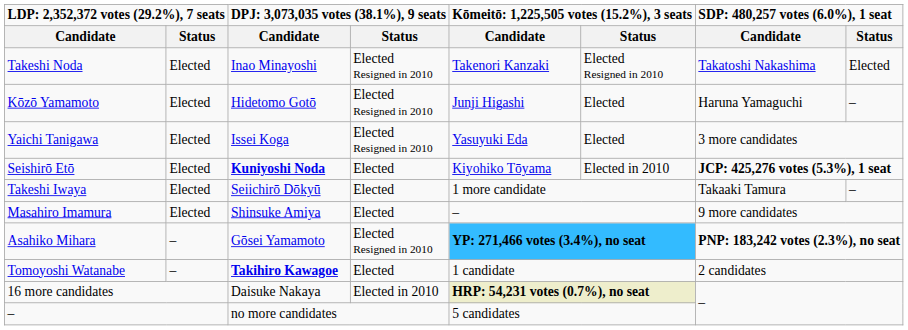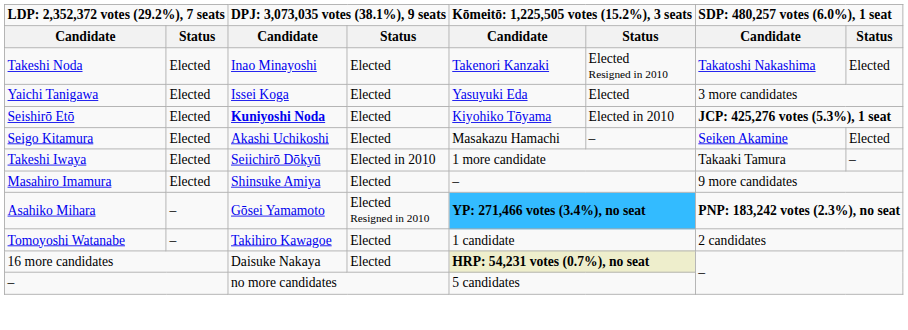Takeshi Noda | column 4: Elected Resigned in 2010 -> Elected
- row: Kōzō Yamamoto | Elected | Hidetomo Gotō | Elected Resigned in 2010 | Junji Higashi | Elected | Haruna Yamaguchi | –
Yaichi Tanigawa | column 4: Elected Resigned in 2010 -> Elected
+ row: Seigo Kitamura | Elected | Akashi Uchikoshi | Elected | Masakazu Hamachi | – | Seiken Akamine | Elected
Takeshi Iwaya | column 4: Elected -> Elected in 2010
Tomoyoshi Watanabe | column 3: bold -> normal
16 more candidates | column 4: Elected in 2010 -> Elected
